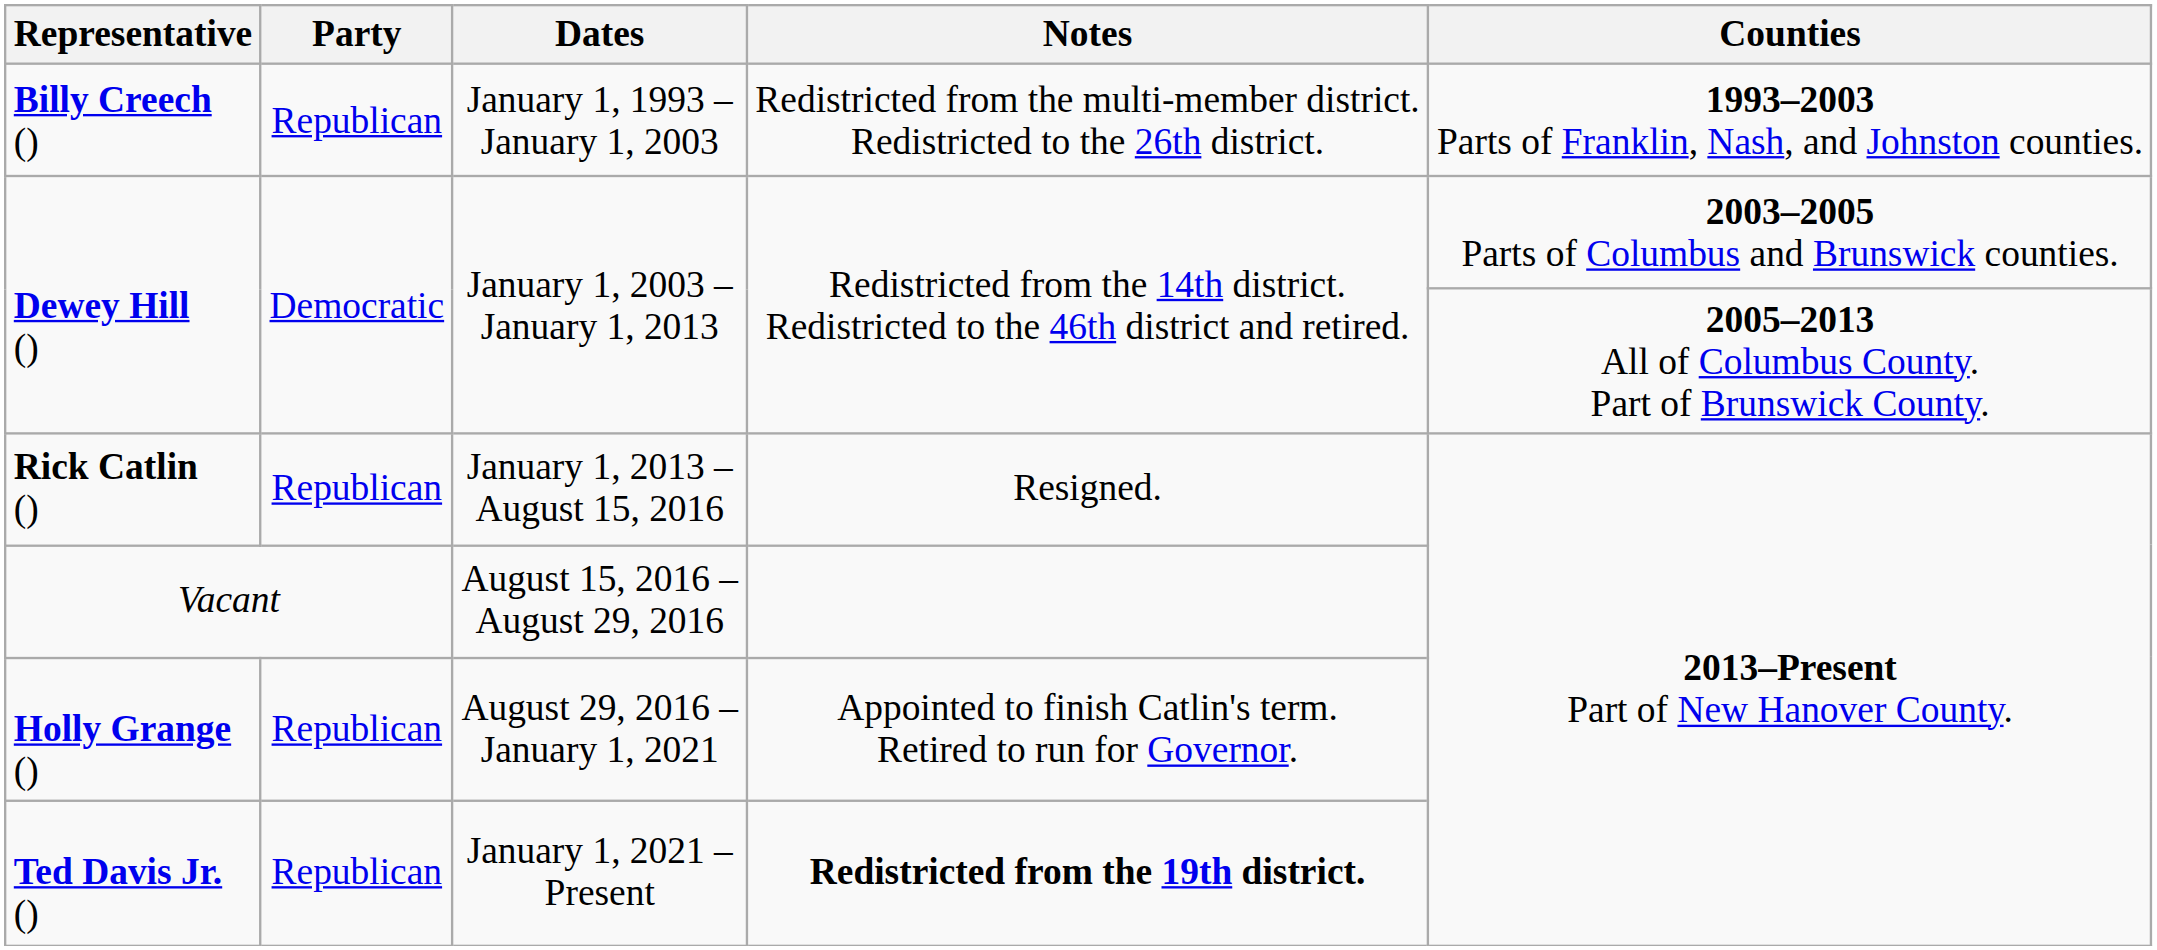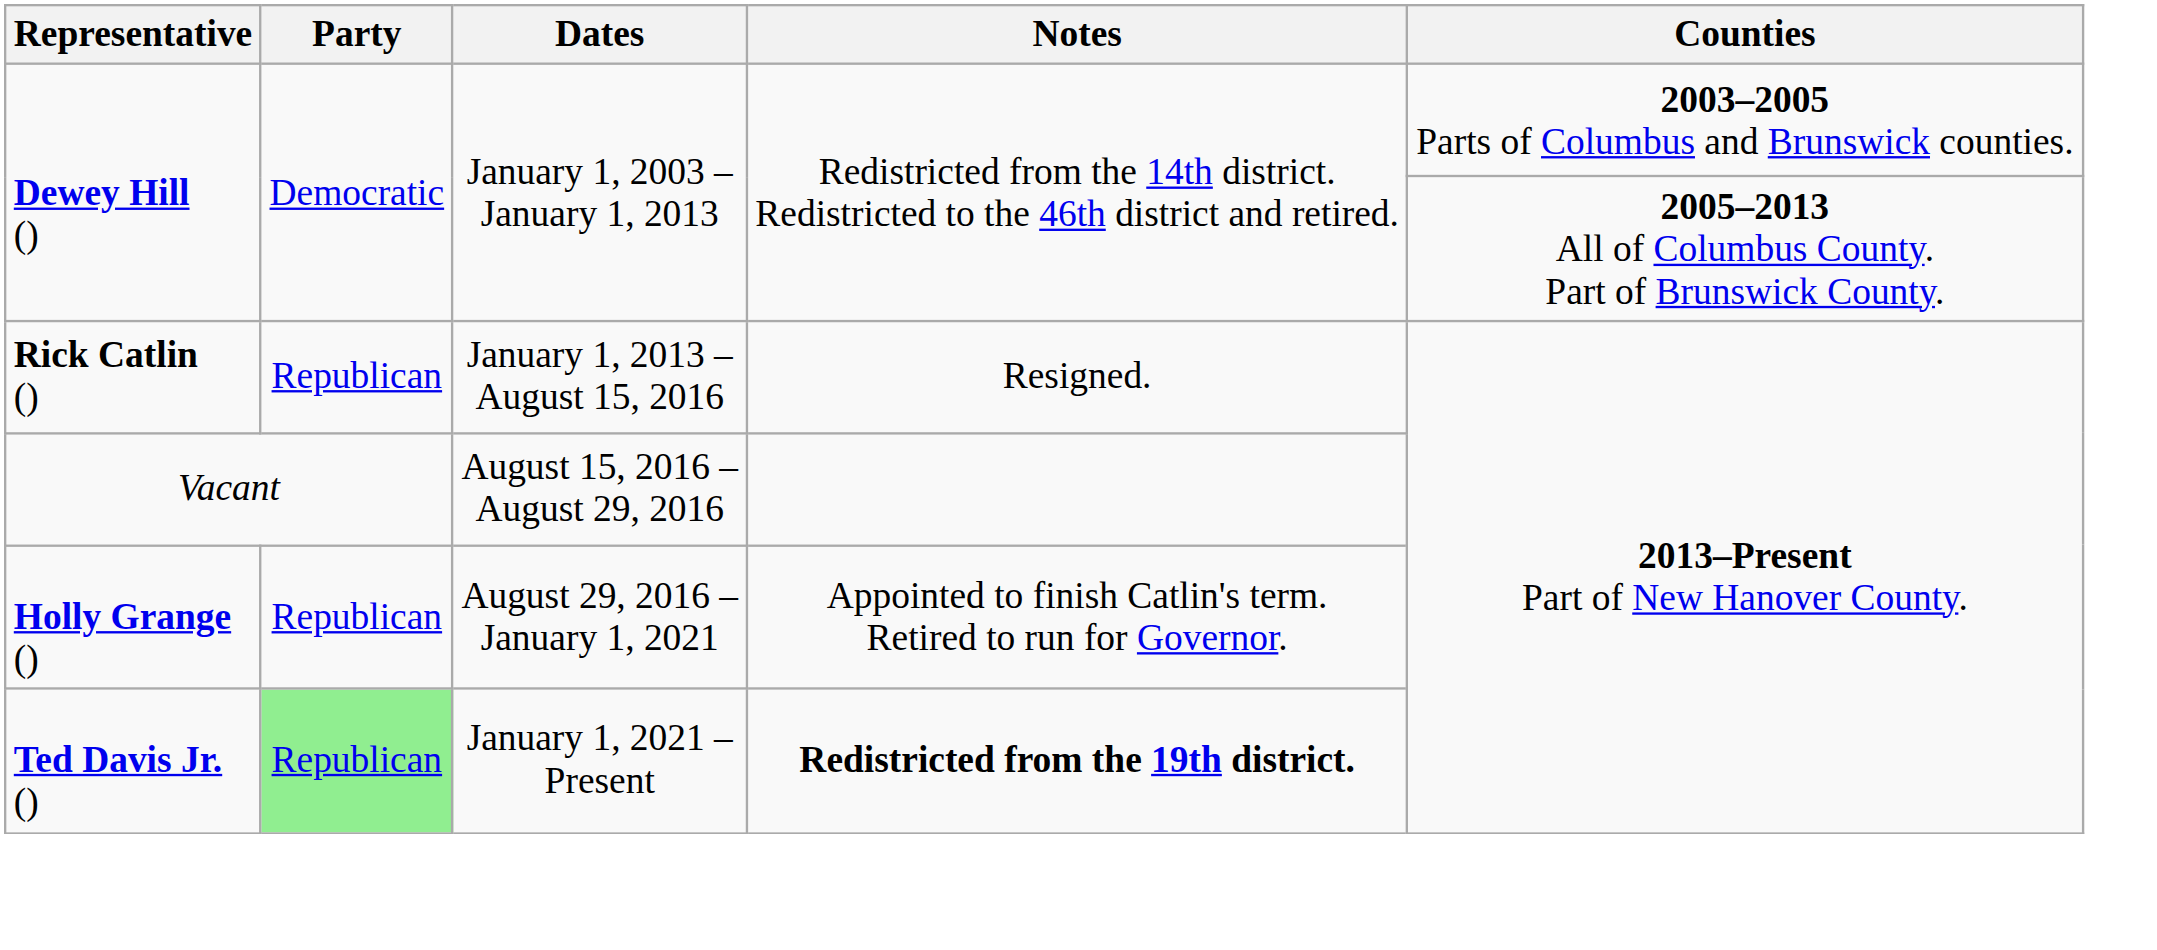- row: Billy Creech () | Republican | January 1, 1993 – January 1, 2003 | Redistricted from the multi-member district. Redistricted to the 26th district. | 1993–2003 Parts of Franklin, Nash, and Johnston counties.
Ted Davis Jr. () | Party: no background -> lightgreen background
